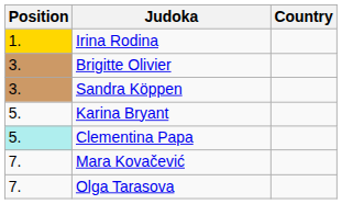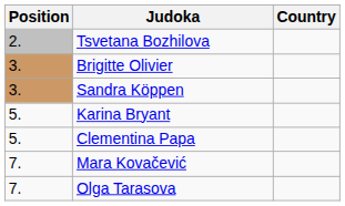- row: 1. | Irina Rodina
+ row: 2. | Tsvetana Bozhilova
Clementina Papa | Position: paleturquoise background -> no background
